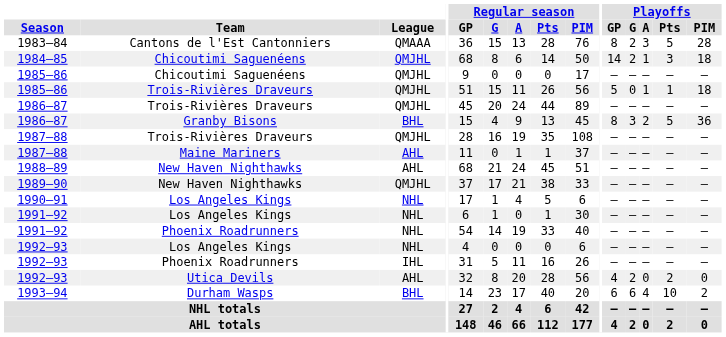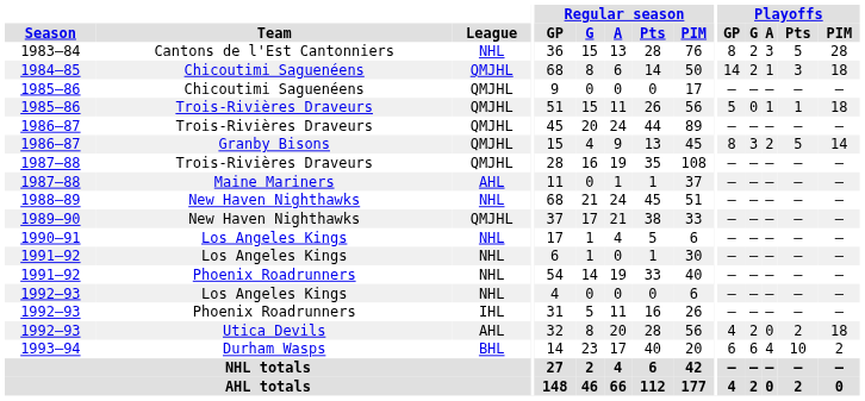1983–84 | League: QMAAA -> NHL
1986–87 / Granby Bisons | League: BHL -> QMJHL
1986–87 / Granby Bisons | Playoffs / PIM: 36 -> 14
1988–89 | League: AHL -> NHL
1992–93 / Utica Devils | Playoffs / PIM: 0 -> 18
